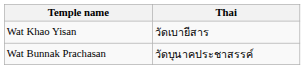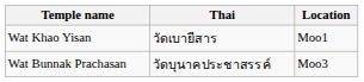+ column: Location | Moo1 | Moo3
